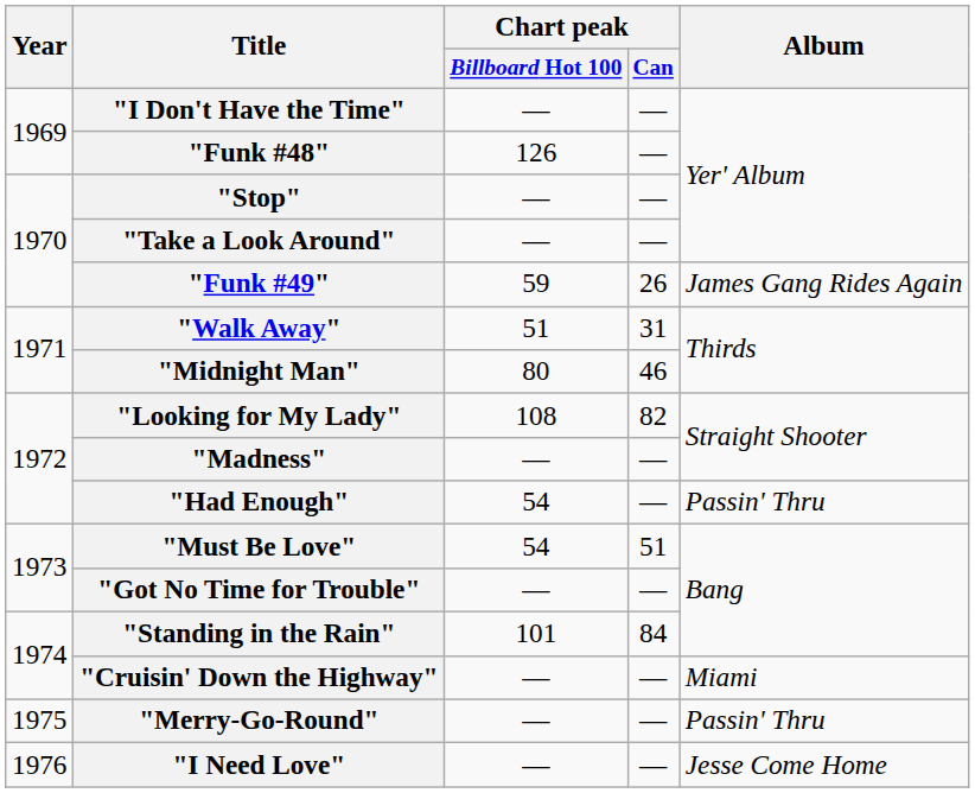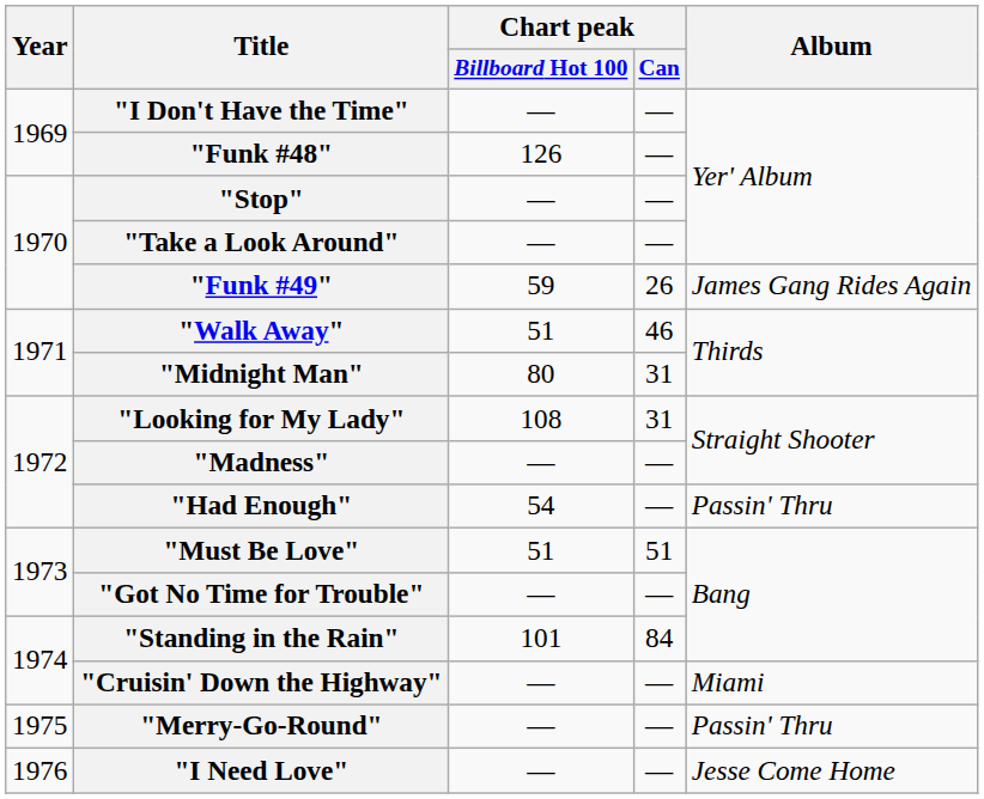"Walk Away" | Chart peak / Can: 31 -> 46
"Midnight Man" | Chart peak / Can: 46 -> 31
"Looking for My Lady" | Chart peak / Can: 82 -> 31
"Must Be Love" | Chart peak / Billboard Hot 100: 54 -> 51
